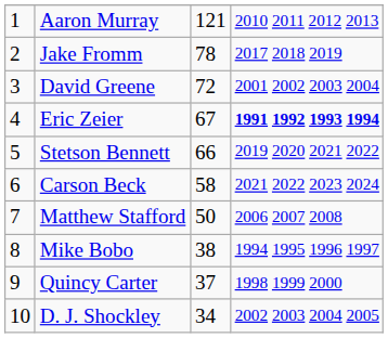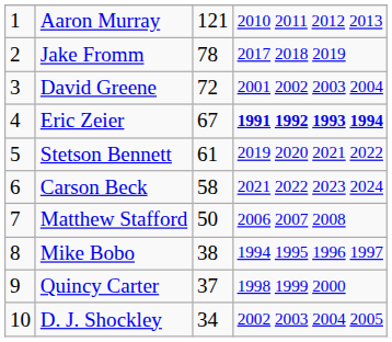Stetson Bennett | column 3: 66 -> 61
